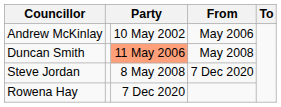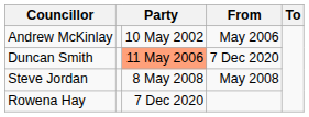Duncan Smith | From: May 2008 -> 7 Dec 2020
Steve Jordan | From: 7 Dec 2020 -> May 2008
